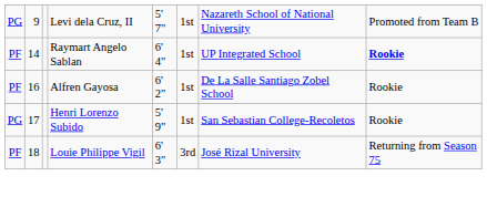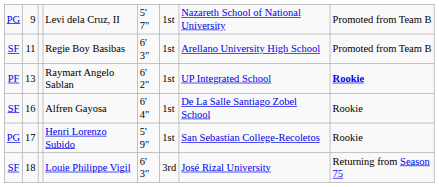+ row: SF | 11 | Regie Boy Basibas | 6' 3" | 1st | Arellano University High School | Promoted from Team B
Raymart Angelo Sablan | column 2: 14 -> 13
Raymart Angelo Sablan | column 5: 6' 4" -> 6' 2"
Alfren Gayosa | column 1: PF -> SF
Alfren Gayosa | column 5: 6' 2" -> 6' 4"
Louie Philippe Vigil | column 1: PF -> SF
